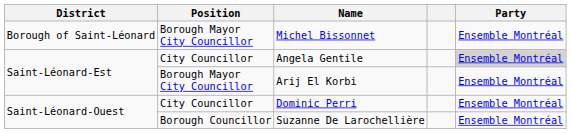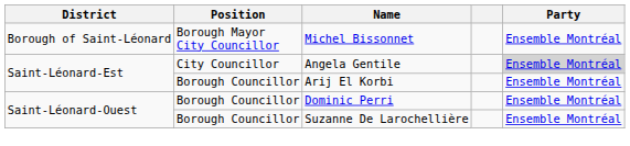Arij El Korbi | Position: Borough Mayor City Councillor -> Borough Councillor
Dominic Perri | Position: City Councillor -> Borough Councillor
